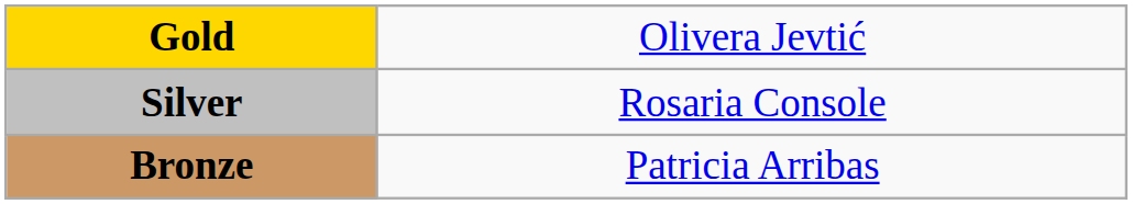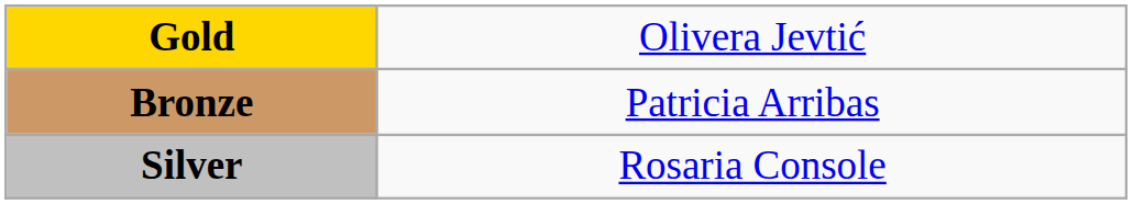rows swapped: Silver <-> Bronze
